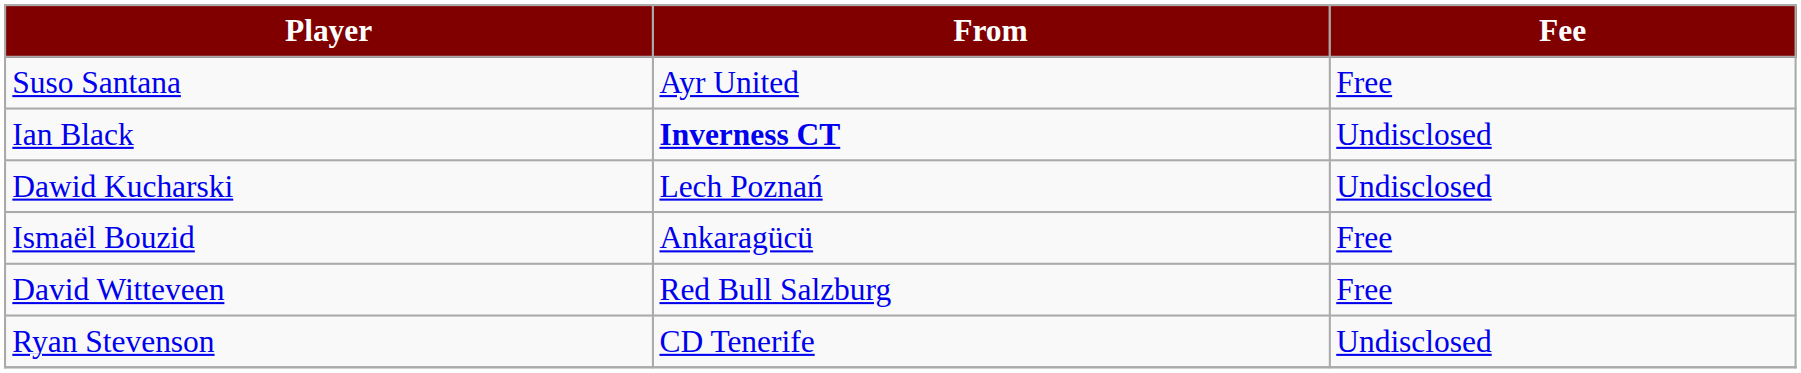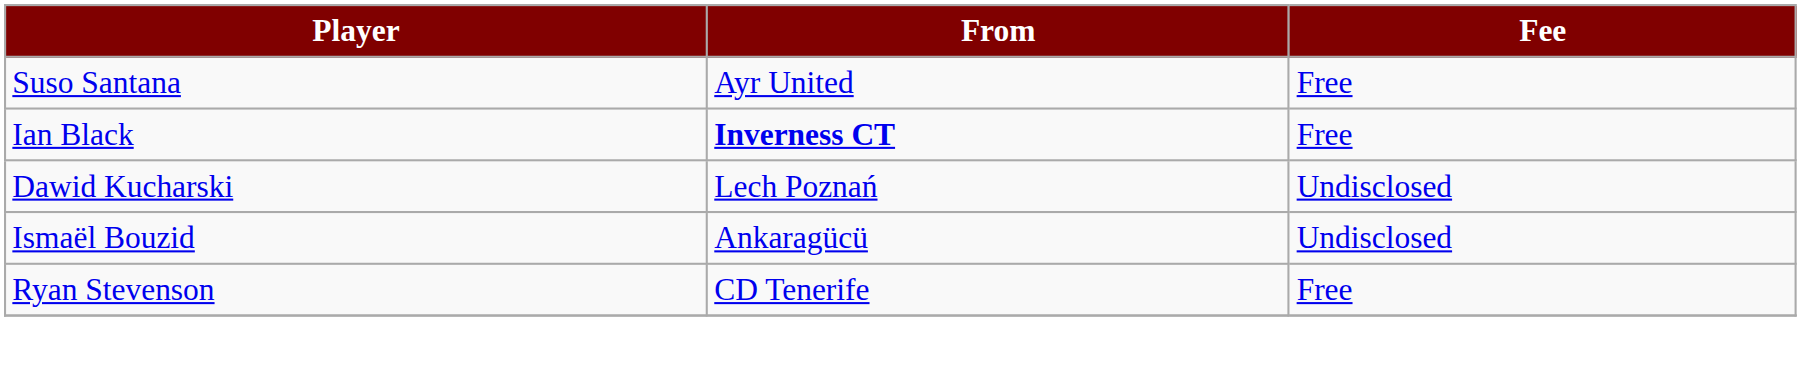Ian Black | Fee: Undisclosed -> Free
Ismaël Bouzid | Fee: Free -> Undisclosed
- row: David Witteveen | Red Bull Salzburg | Free
Ryan Stevenson | Fee: Undisclosed -> Free
